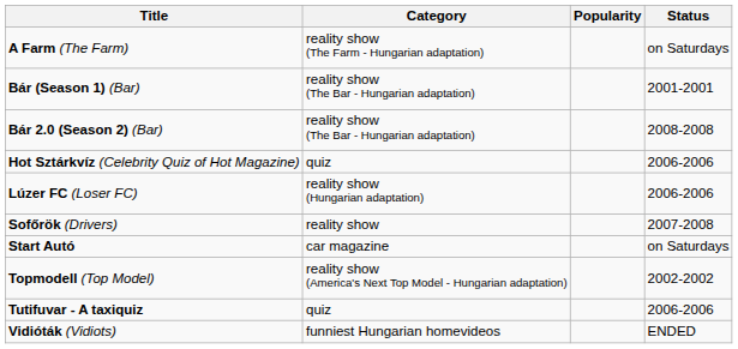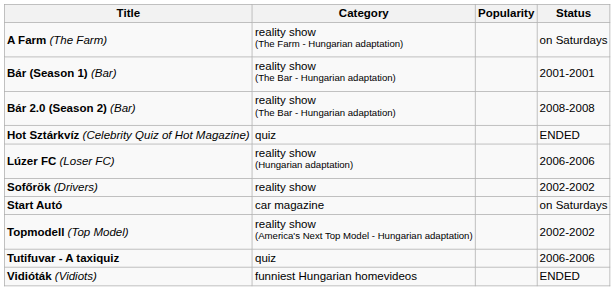Hot Sztárkvíz (Celebrity Quiz of Hot Magazine) | Status: 2006-2006 -> ENDED
Sofőrök (Drivers) | Status: 2007-2008 -> 2002-2002
